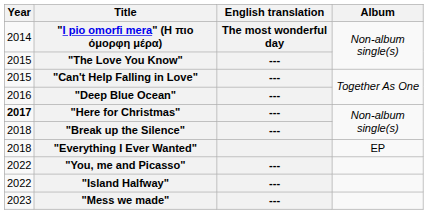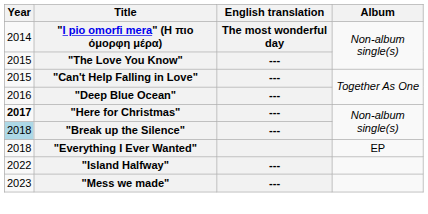"Break up the Silence" | Year: no background -> lightblue background
- row: 2022 | "You, me and Picasso" | ---
